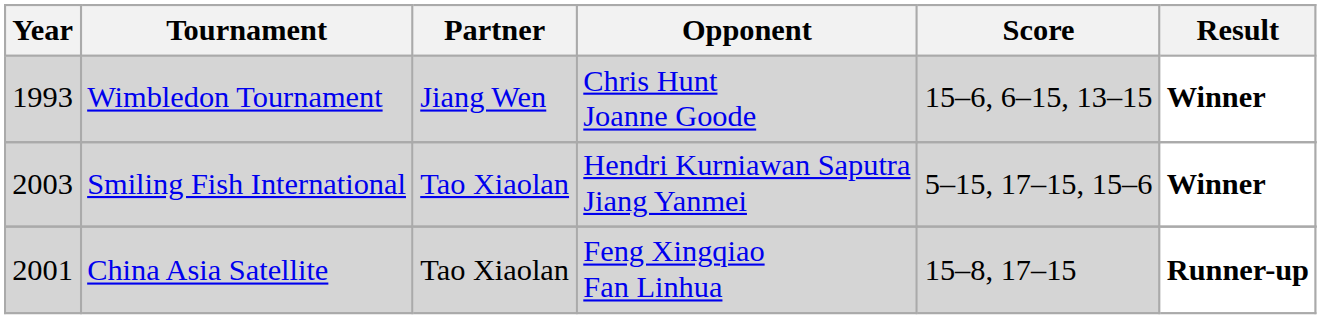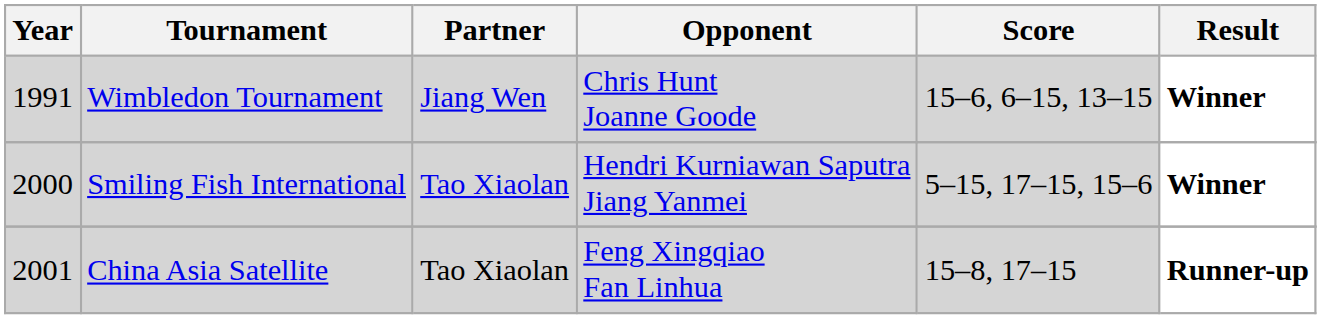Wimbledon Tournament | Year: 1993 -> 1991
Smiling Fish International | Year: 2003 -> 2000
